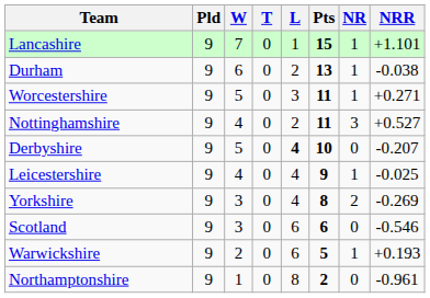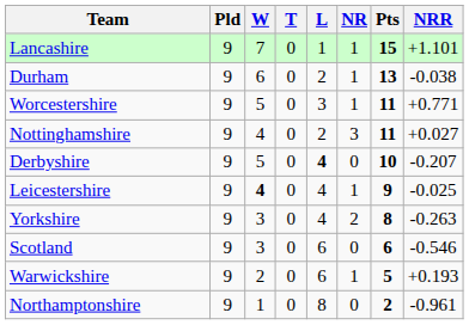columns swapped: NR <-> Pts
Worcestershire | NRR: +0.271 -> +0.771
Nottinghamshire | NRR: +0.527 -> +0.027
Leicestershire | W: normal -> bold
Yorkshire | NRR: -0.269 -> -0.263
